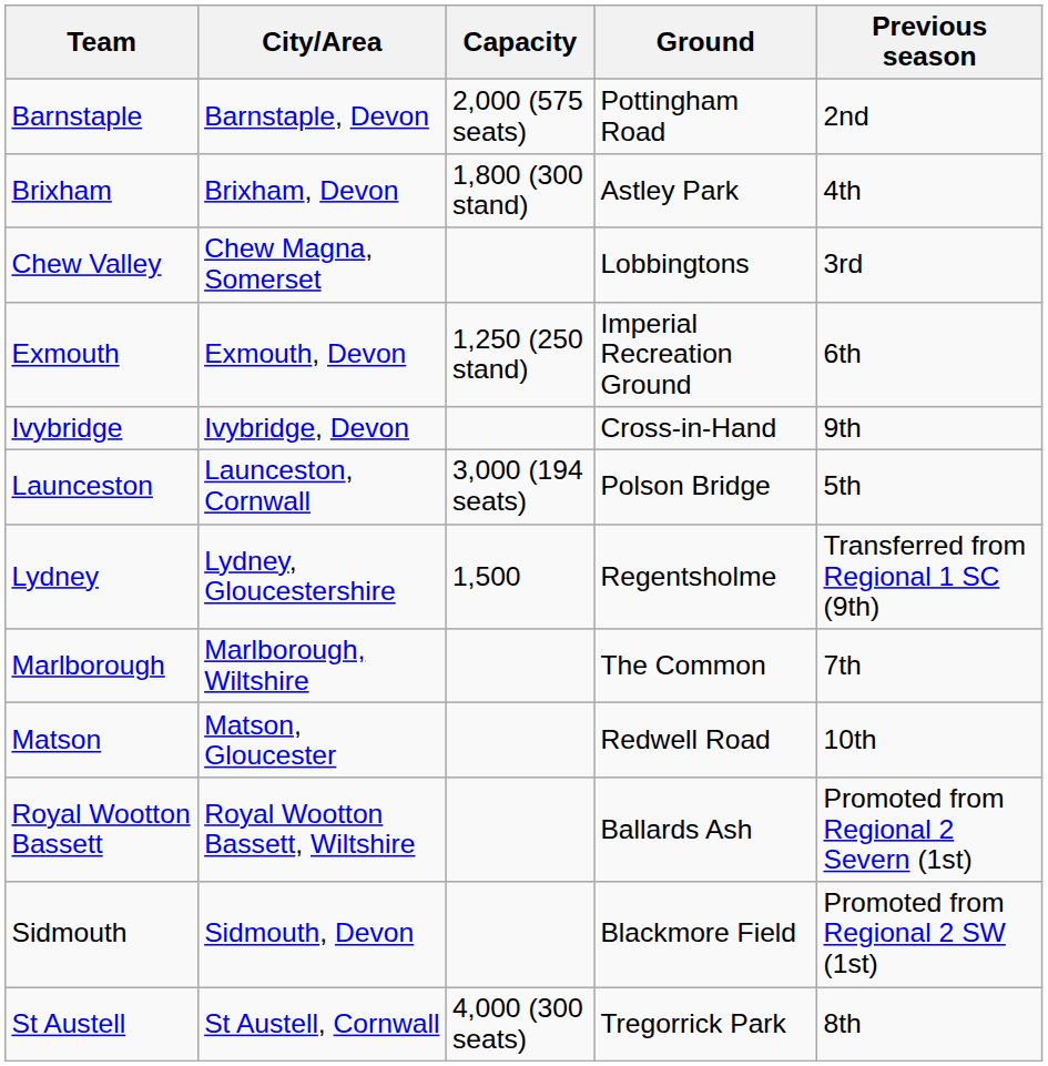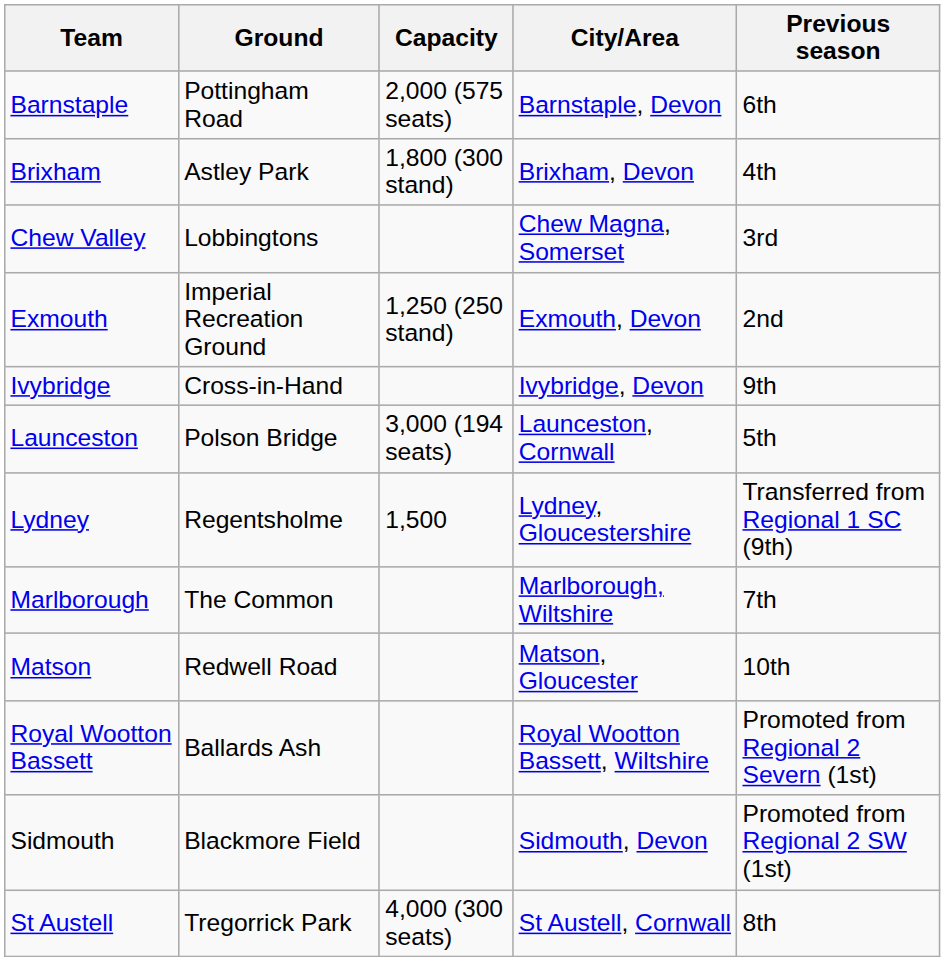columns swapped: Ground <-> City/Area
Barnstaple | Previous season: 2nd -> 6th
Exmouth | Previous season: 6th -> 2nd
